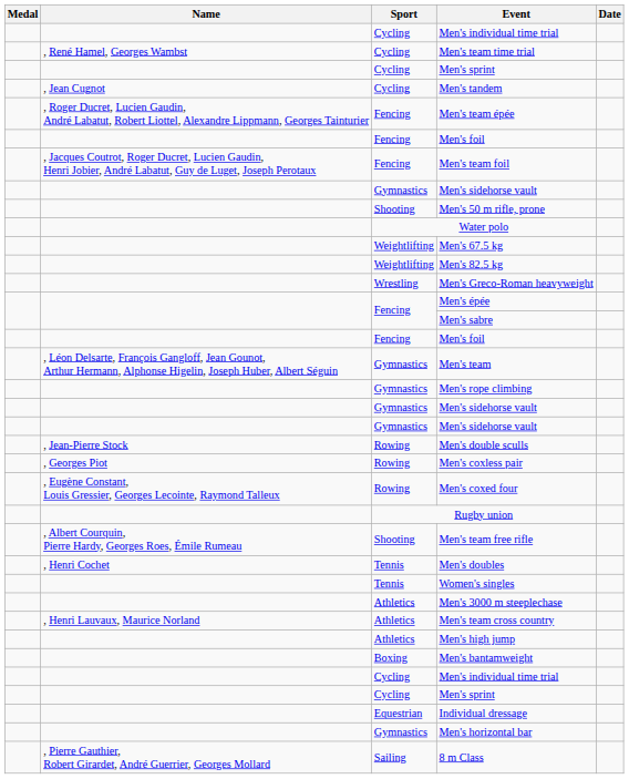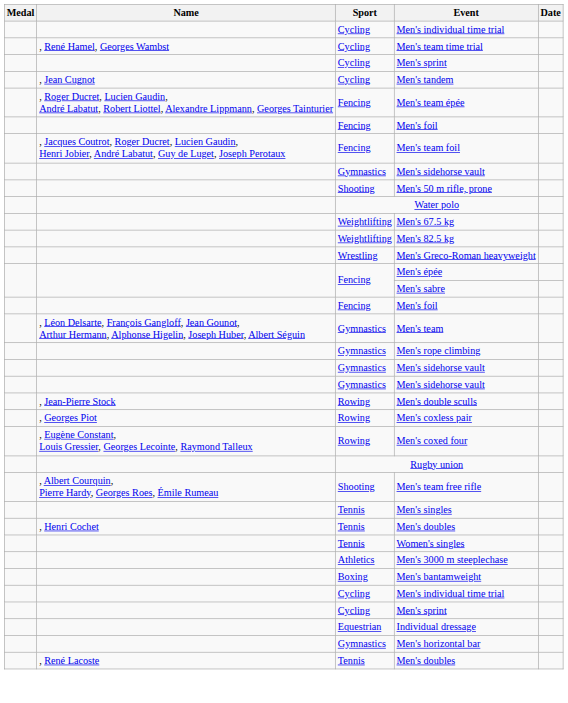+ row: Tennis | Men's singles
- row: , Henri Lauvaux, Maurice Norland | Athletics | Men's team cross country
- row: Athletics | Men's high jump
- row: , Pierre Gauthier, Robert Girardet, André Guerrier, Georges Mollard | Sailing | 8 m Class
+ row: , René Lacoste | Tennis | Men's doubles
